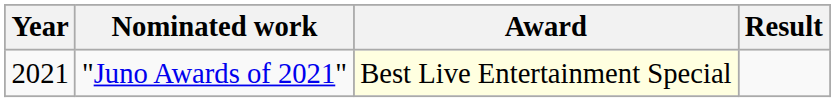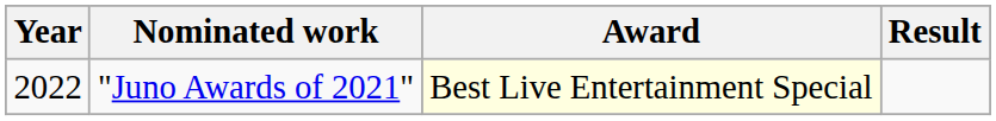"Juno Awards of 2021" | Year: 2021 -> 2022
